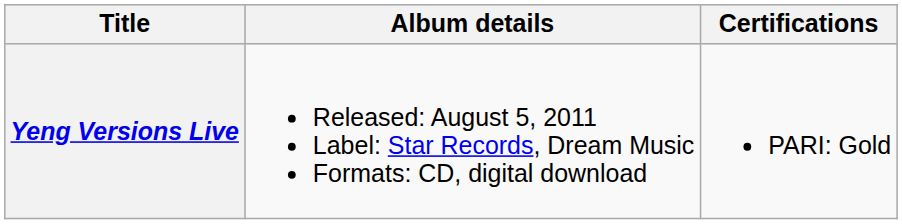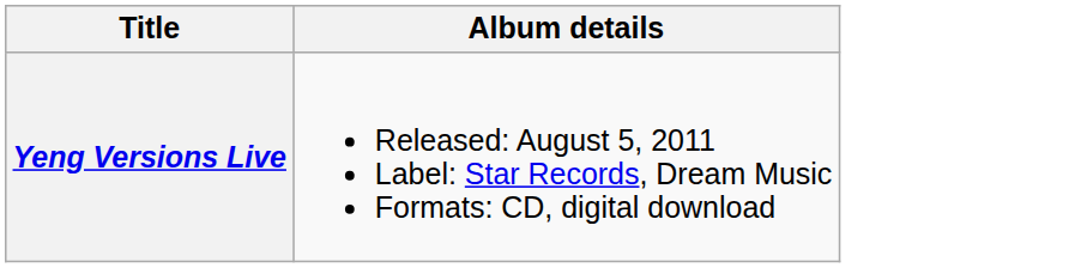- column: Certifications | PARI: Gold
